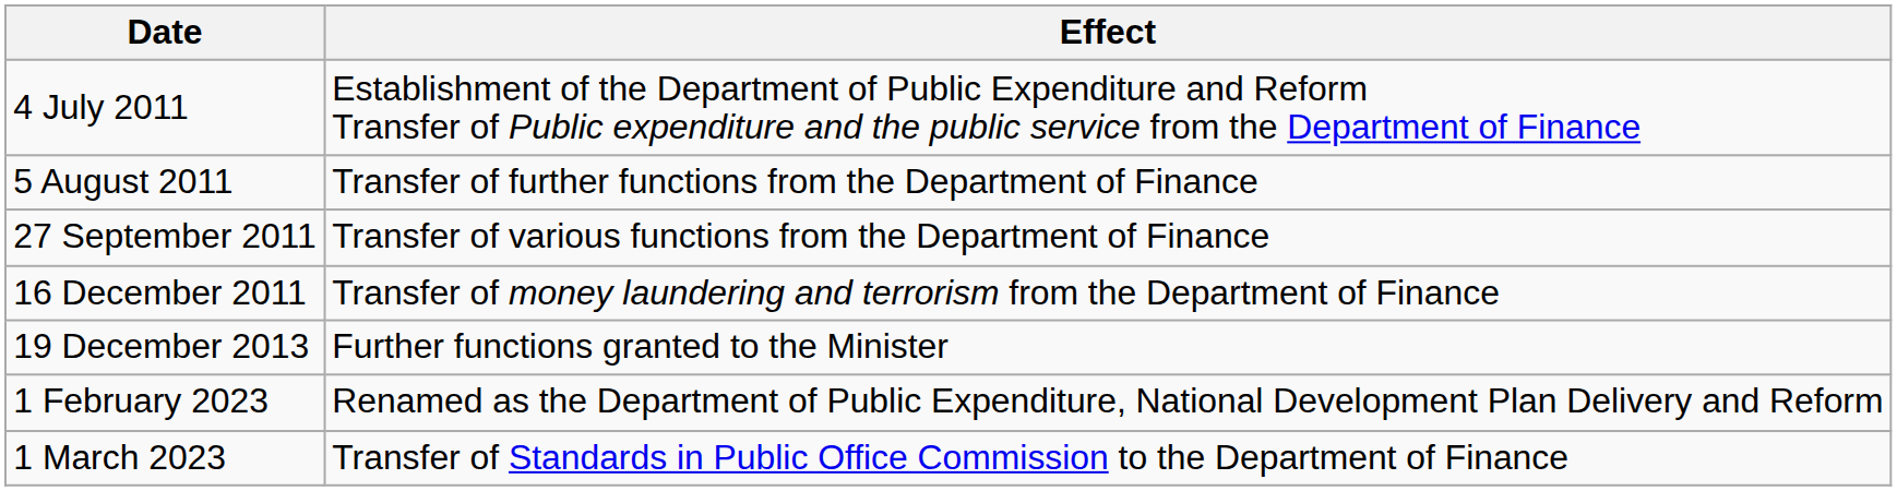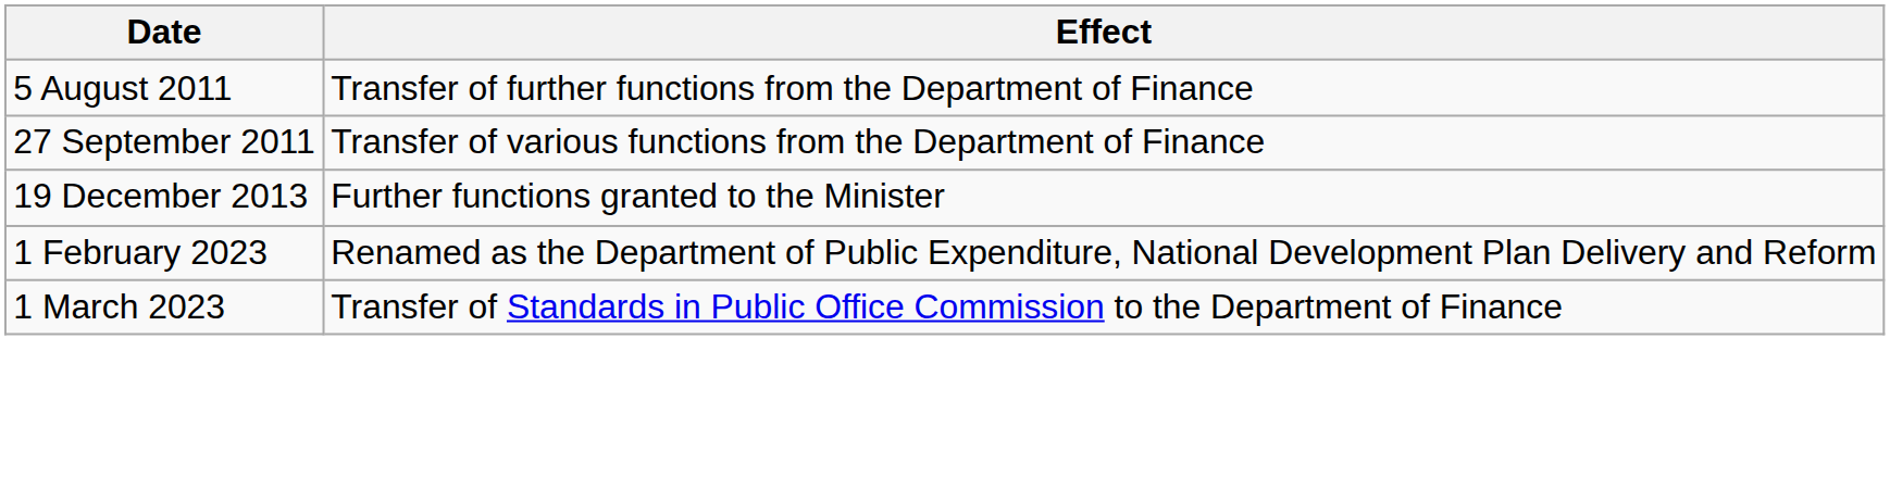- row: 4 July 2011 | Establishment of the Department of Public Expenditure and Reform Transfer of Public expenditure and the public service from the Department of Finance
- row: 16 December 2011 | Transfer of money laundering and terrorism from the Department of Finance
